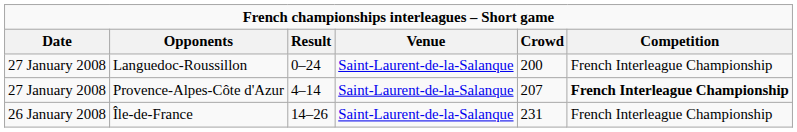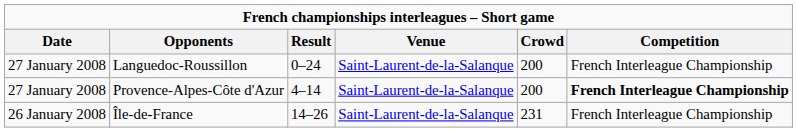Provence-Alpes-Côte d'Azur | Crowd: 207 -> 200
